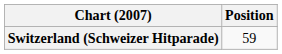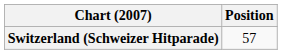Switzerland (Schweizer Hitparade) | Position: 59 -> 57
